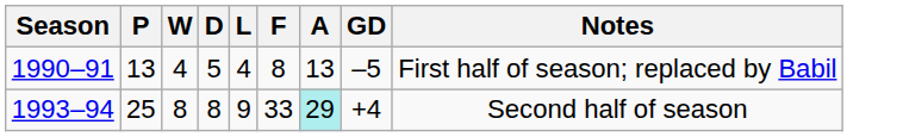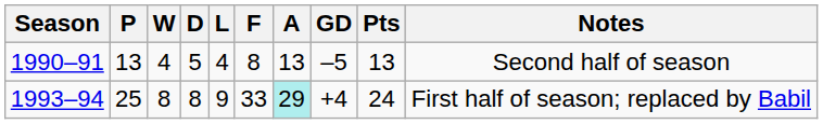+ column: Pts | 13 | 24
1990–91 | Notes: First half of season; replaced by Babil -> Second half of season
1993–94 | Notes: Second half of season -> First half of season; replaced by Babil
